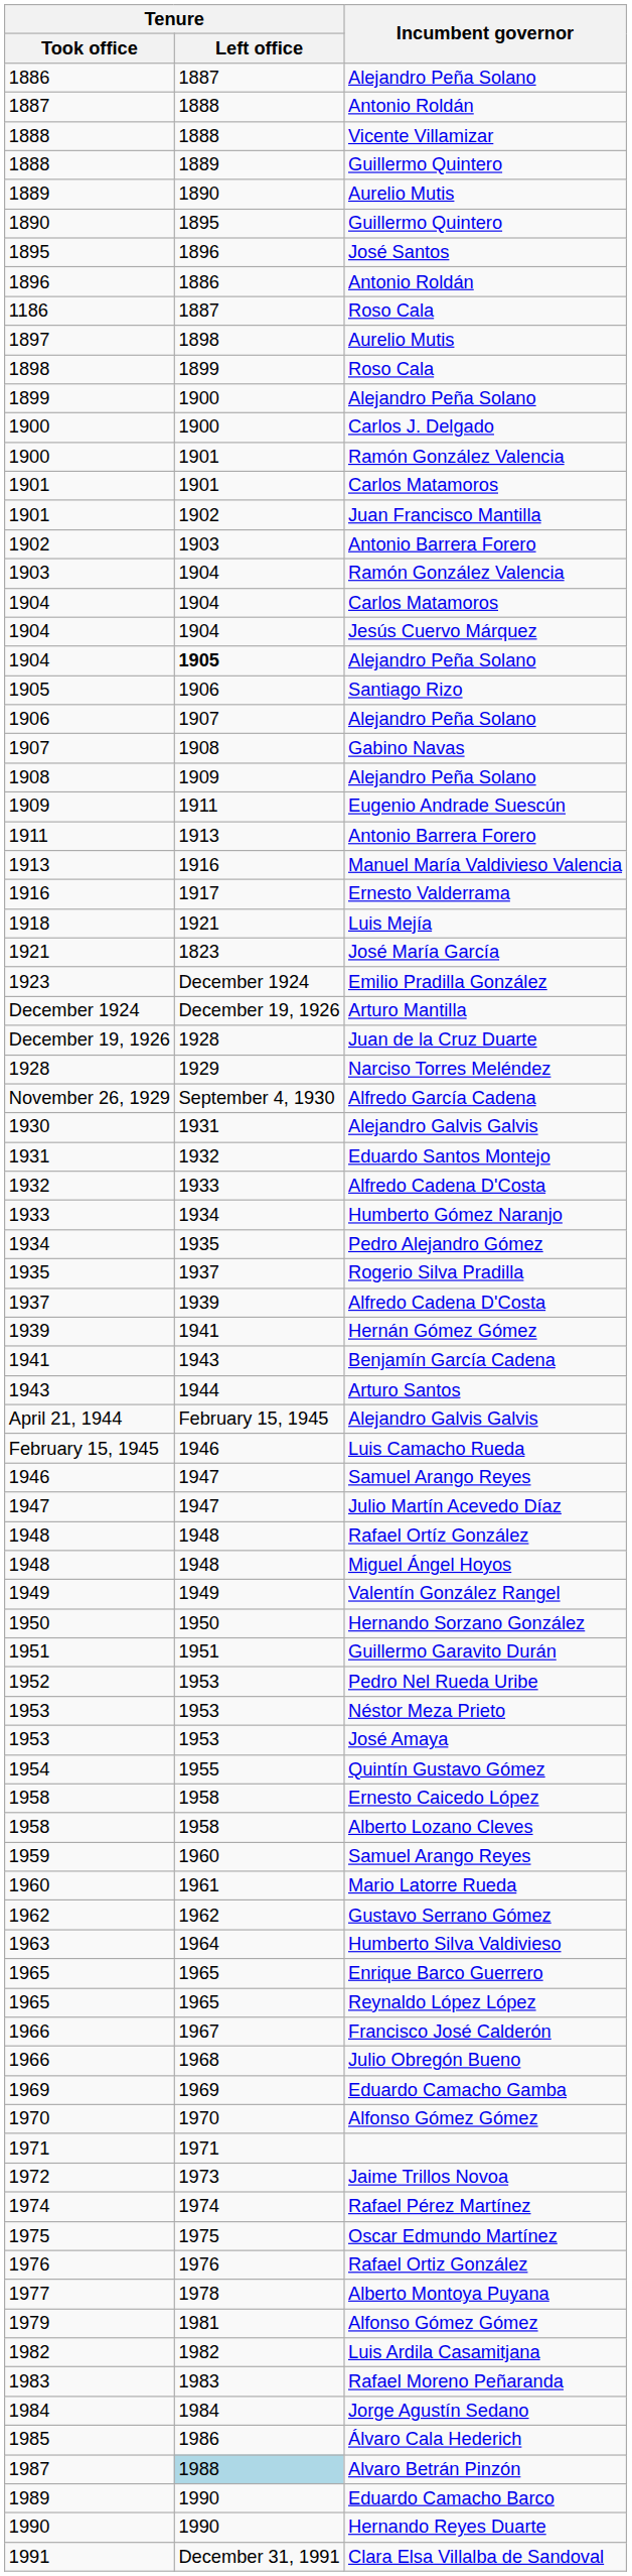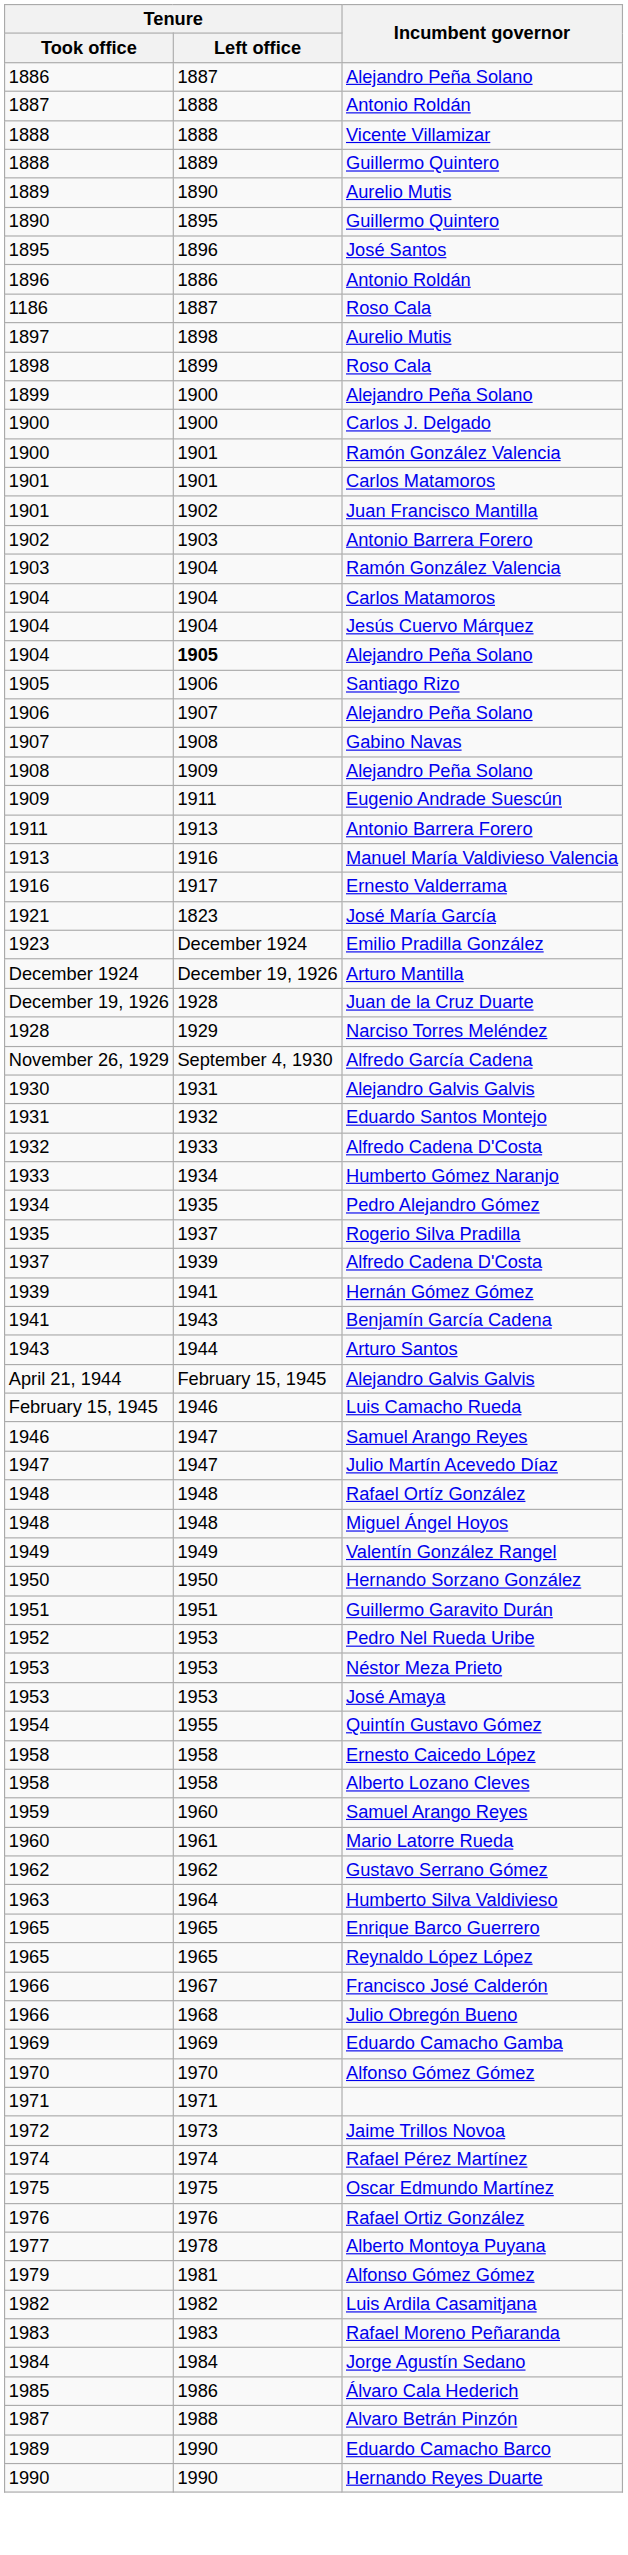- row: 1918 | 1921 | Luis Mejía
1987 | Tenure / Left office: lightblue background -> no background
- row: 1991 | December 31, 1991 | Clara Elsa Villalba de Sandoval
